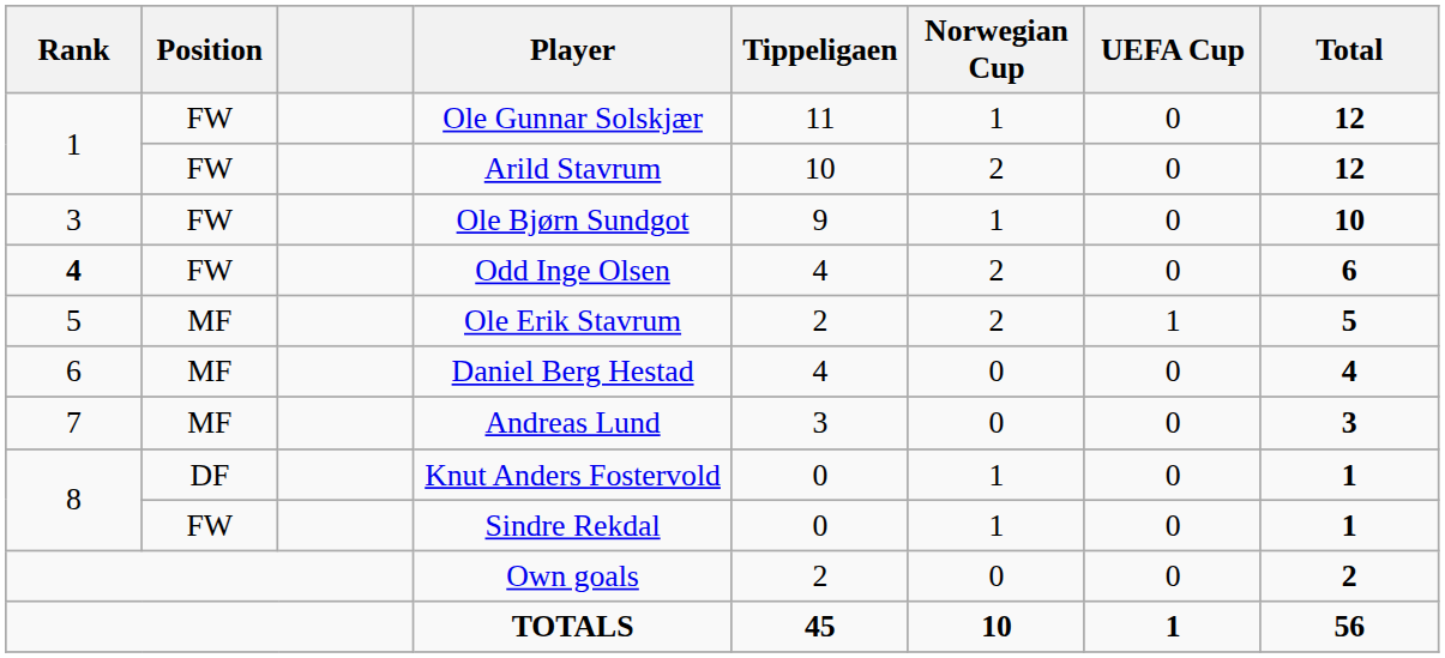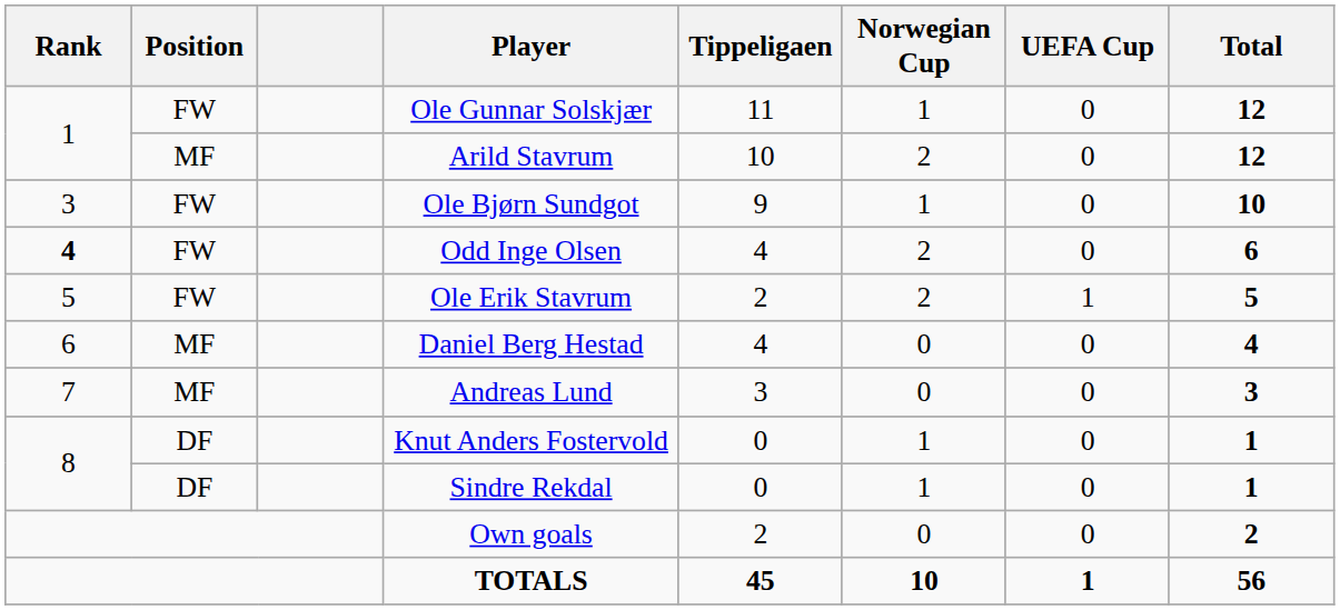Arild Stavrum | Position: FW -> MF
Ole Erik Stavrum | Position: MF -> FW
Sindre Rekdal | Position: FW -> DF
